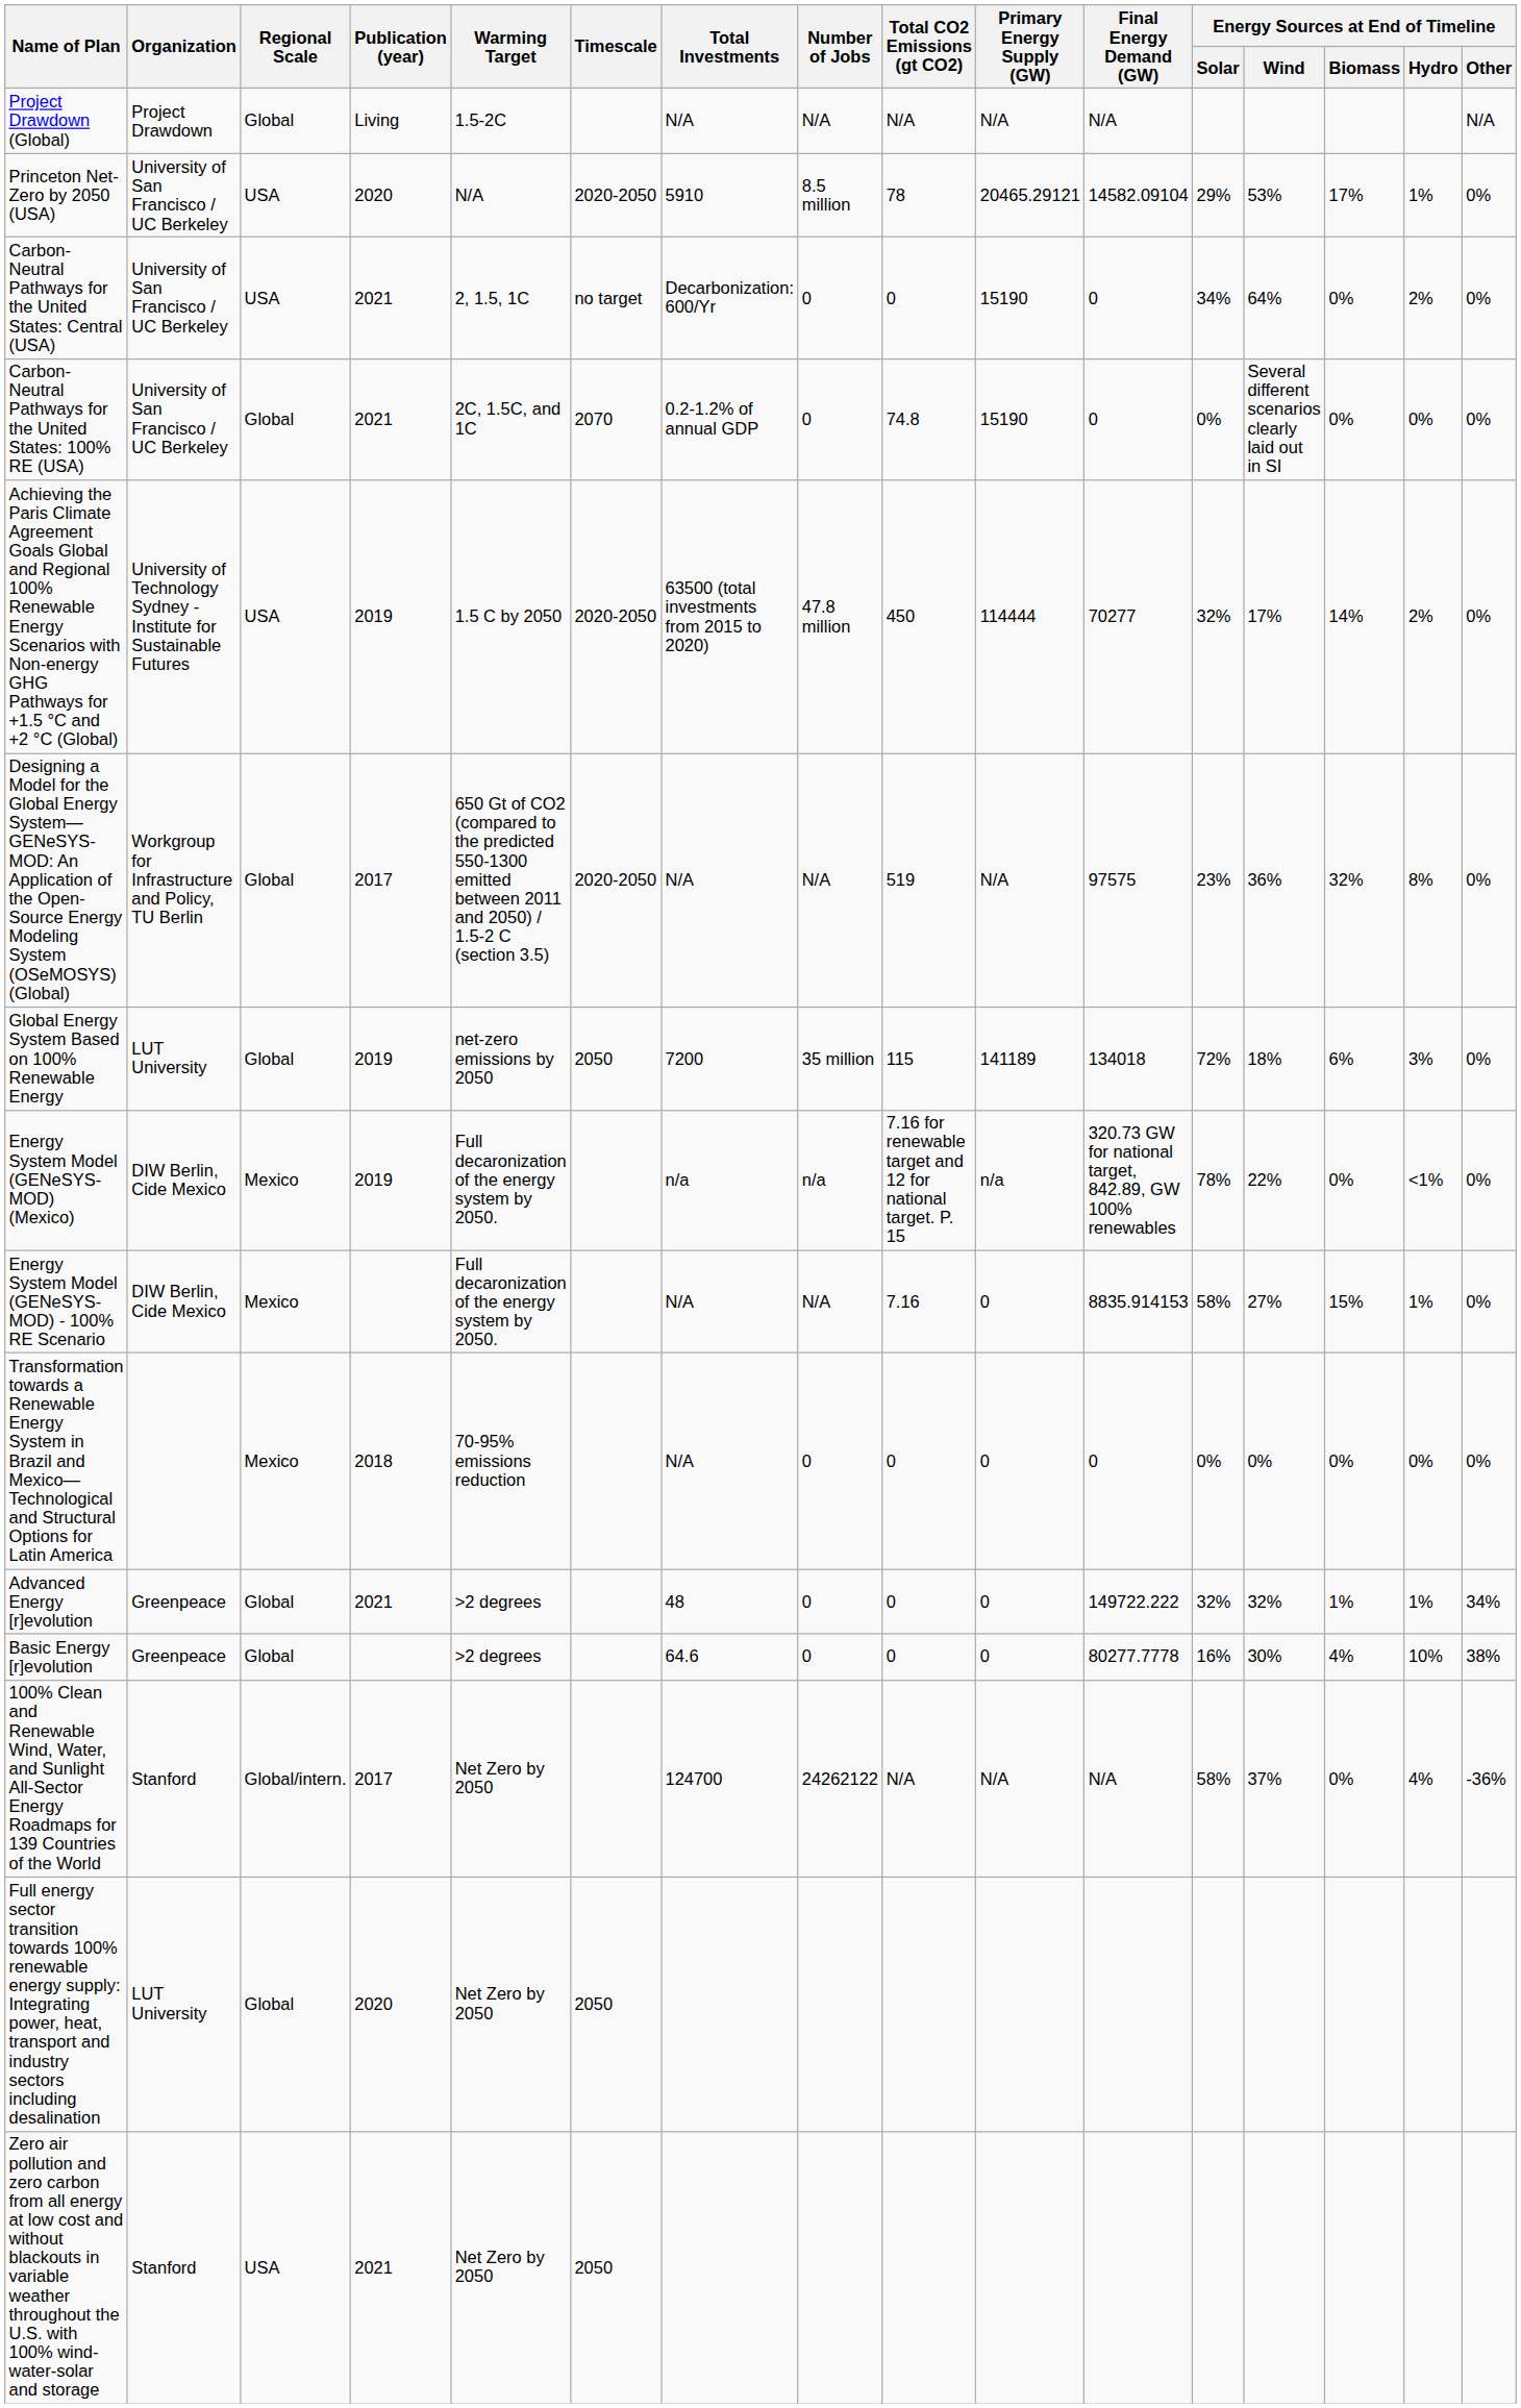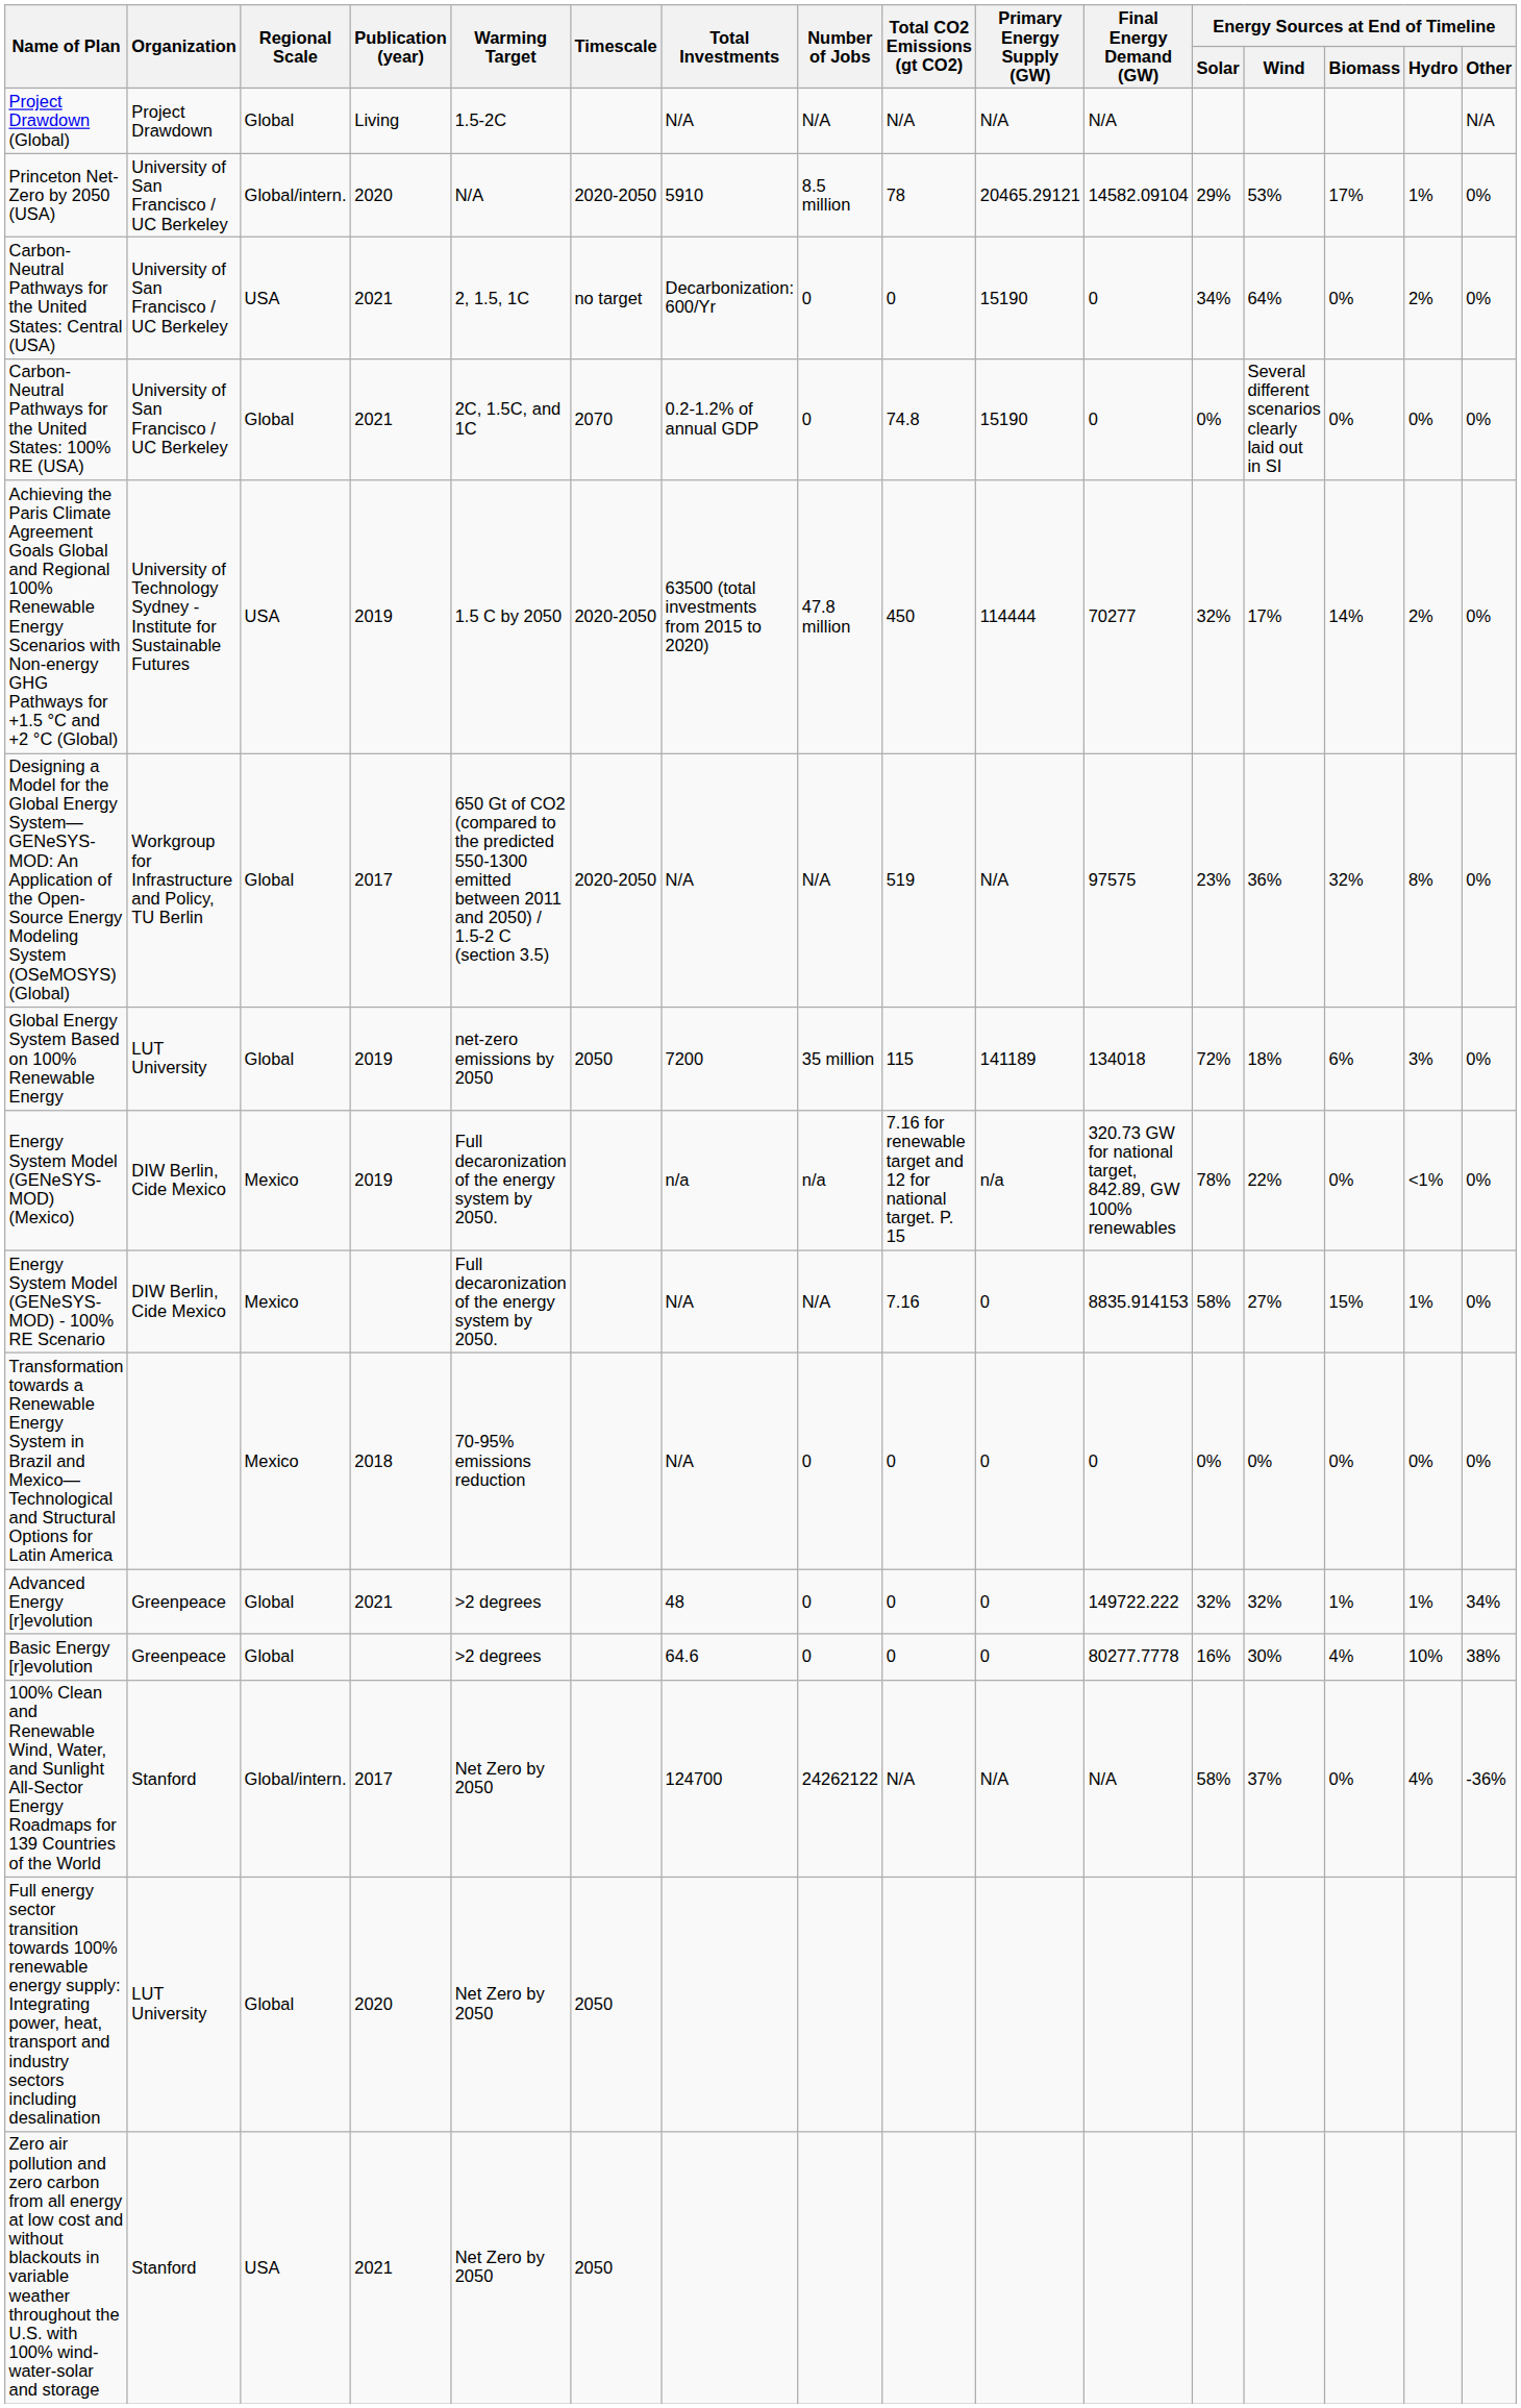Princeton Net-Zero by 2050 (USA) | Regional Scale: USA -> Global/intern.
